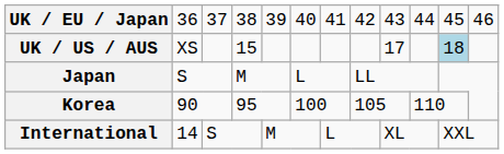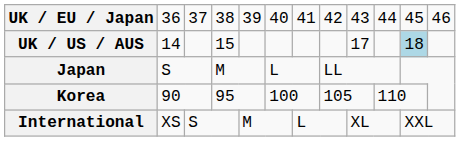UK / US / AUS | column 2: XS -> 14
International | column 2: 14 -> XS
